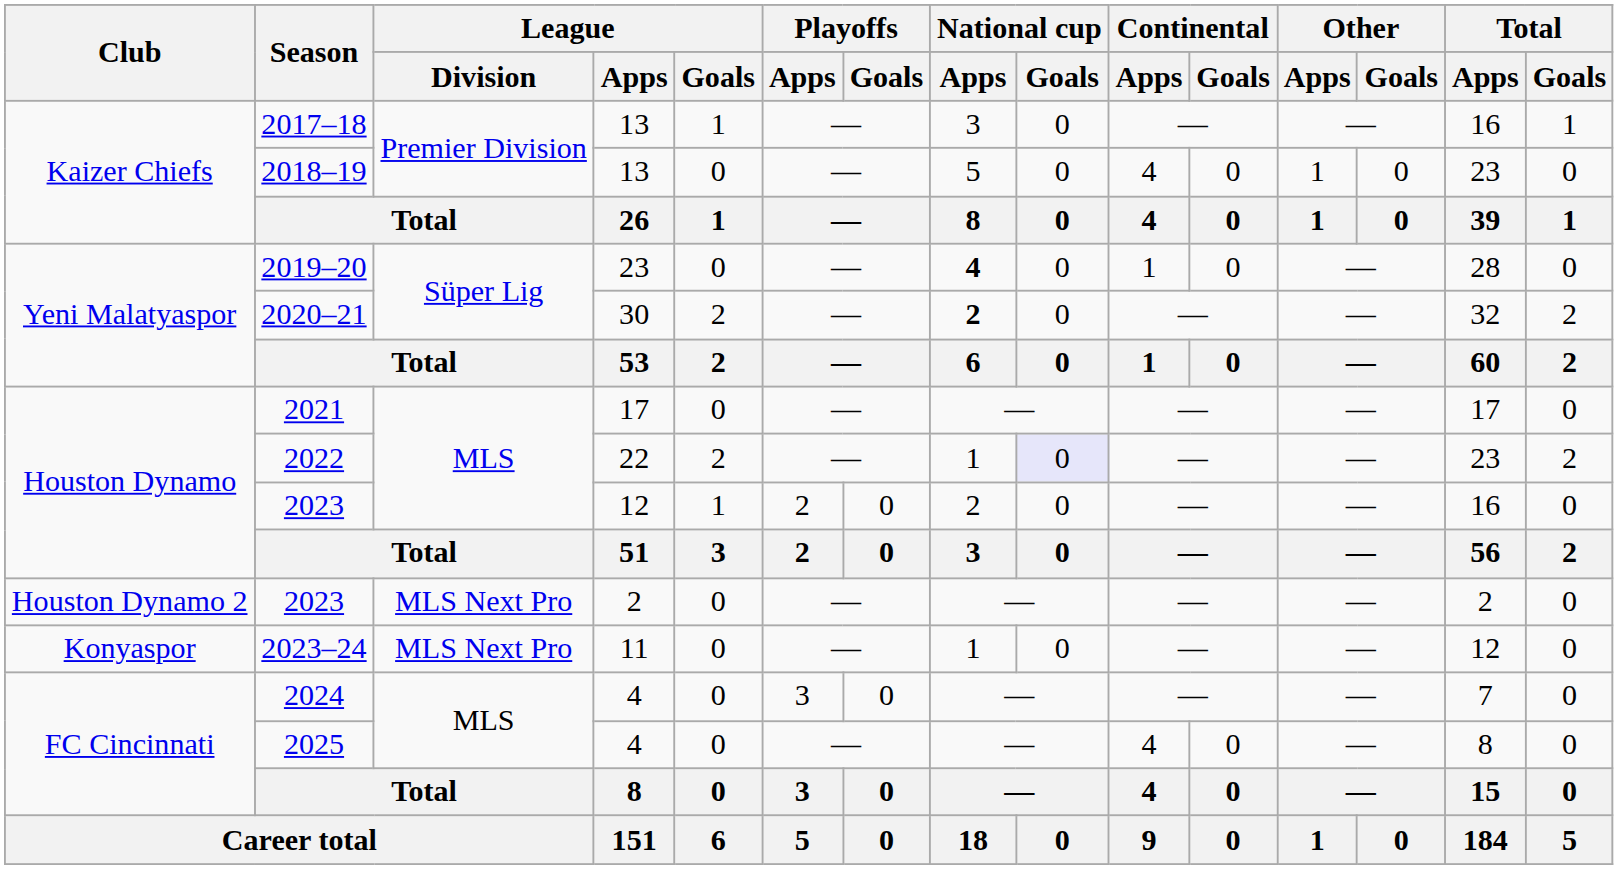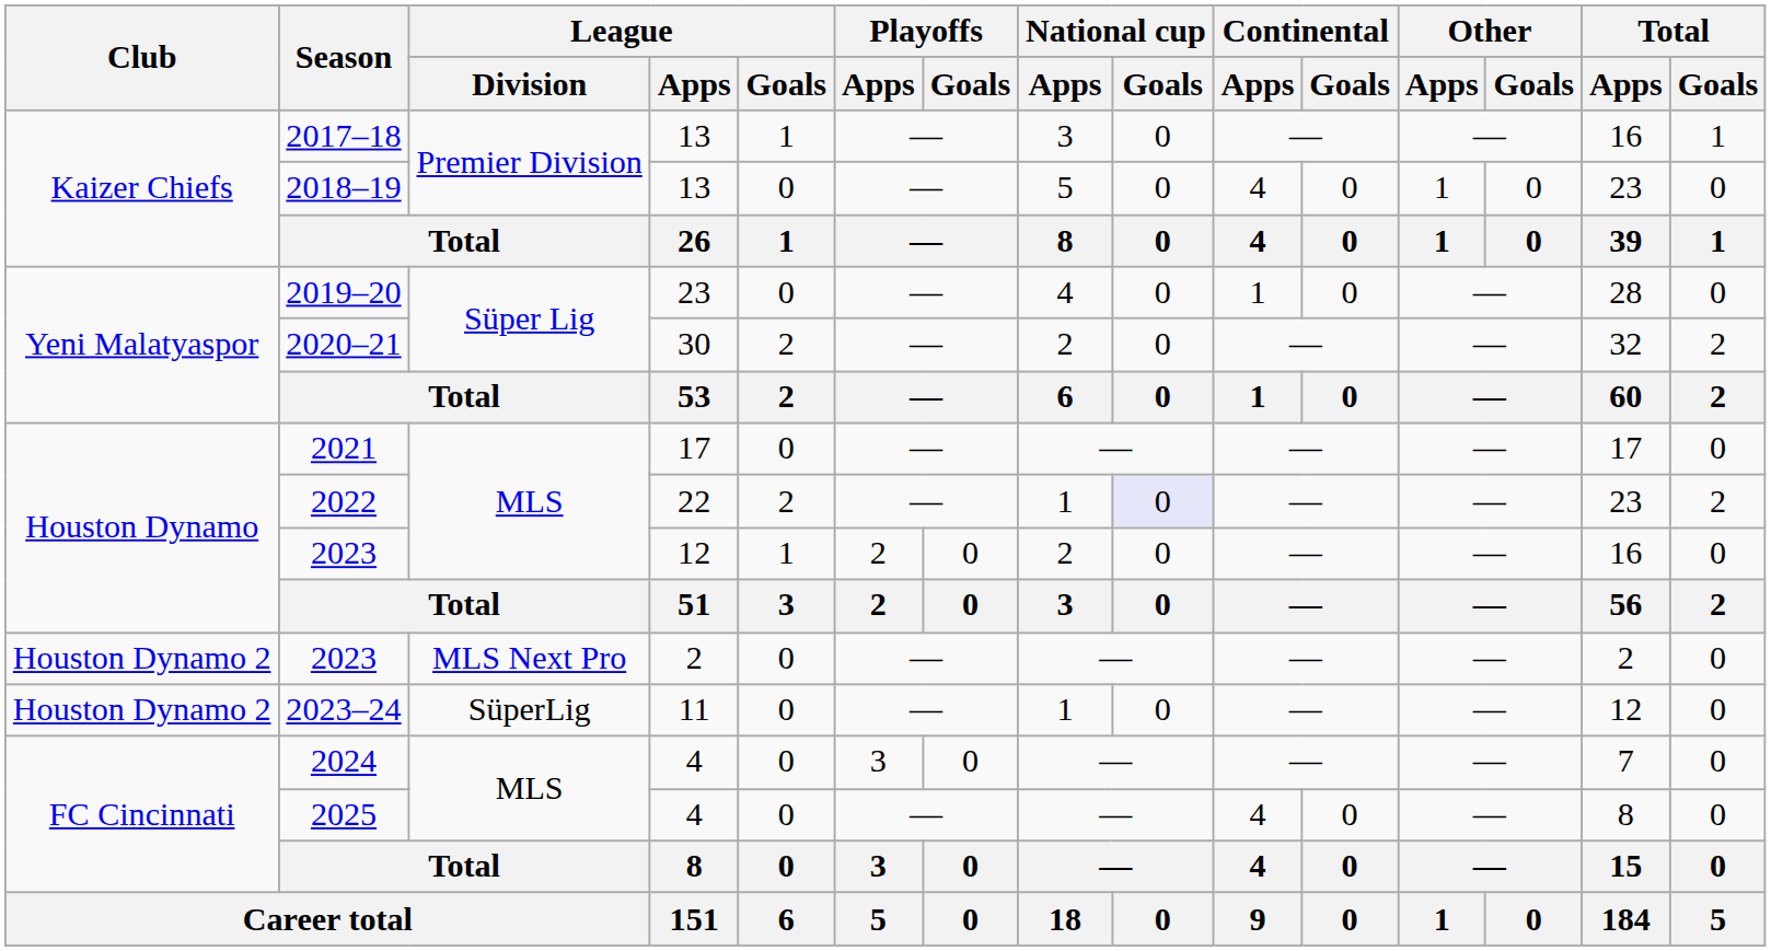2019–20 | National cup / Apps: bold -> normal
2020–21 | National cup / Apps: bold -> normal
2023–24 | Club: Konyaspor -> Houston Dynamo 2
2023–24 | League / Division: MLS Next Pro -> SüperLig
